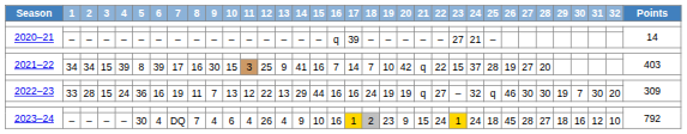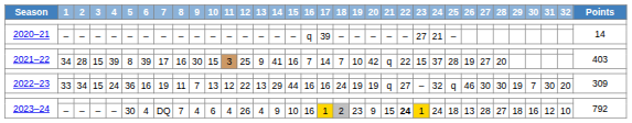2021–22 / 34 | 2: 34 -> 28
2022–23 / 33 | 2: 28 -> 34
2023–24 / – | 22: normal -> bold
2023–24 / – | 26: 45 -> 13
